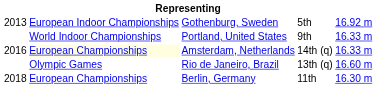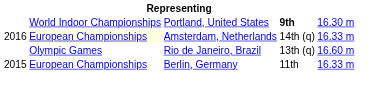- row: 2013 | European Indoor Championships | Gothenburg, Sweden | 5th | 16.92 m
Portland, United States | column 4: normal -> bold
Portland, United States | column 5: 16.33 m -> 16.30 m
Berlin, Germany | column 1: 2018 -> 2015
Berlin, Germany | column 5: 16.30 m -> 16.33 m
